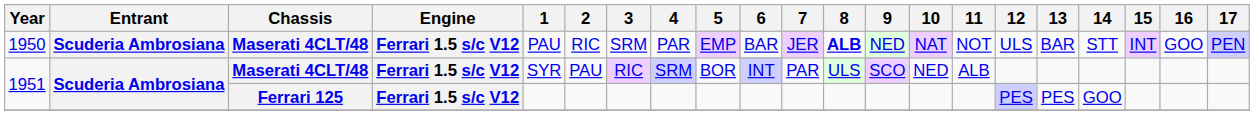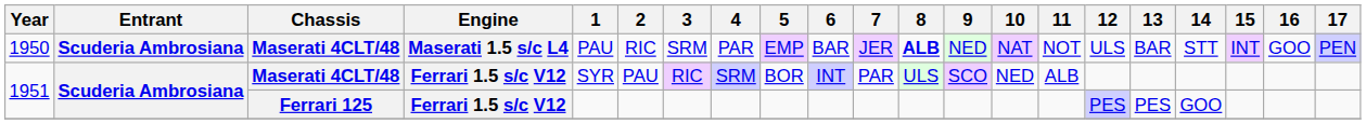1950 | Engine: Ferrari 1.5 s/c V12 -> Maserati 1.5 s/c L4
